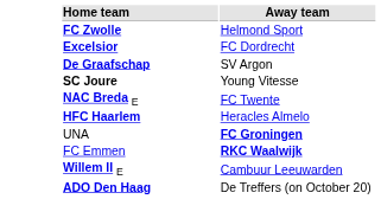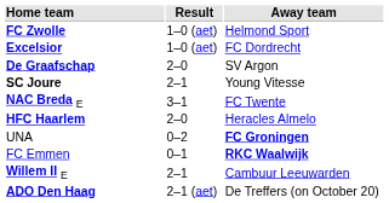+ column: Result | 1–0 (aet) | 1–0 (aet) | 2–0 | 2–1 | 3–1 | 2–0 | 0–2 | 0–1 | 2–1 | 2–1 (aet)
